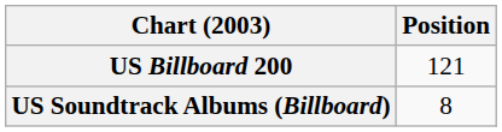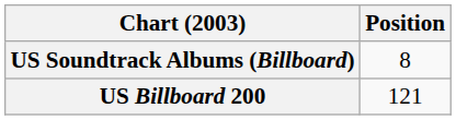rows swapped: US Billboard 200 <-> US Soundtrack Albums (Billboard)
